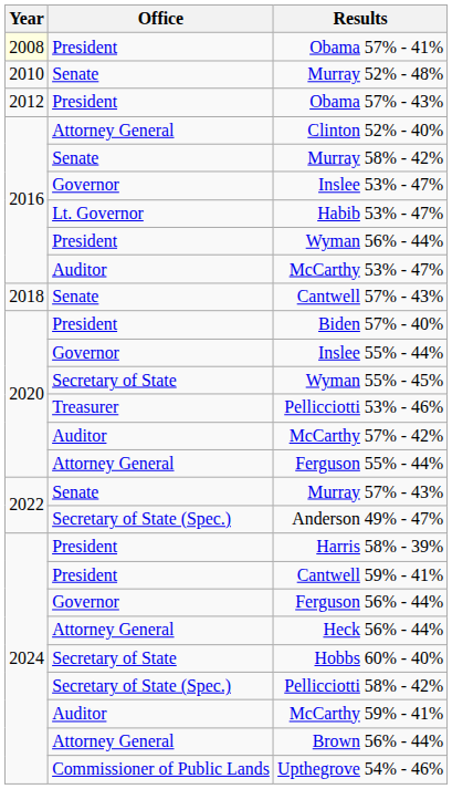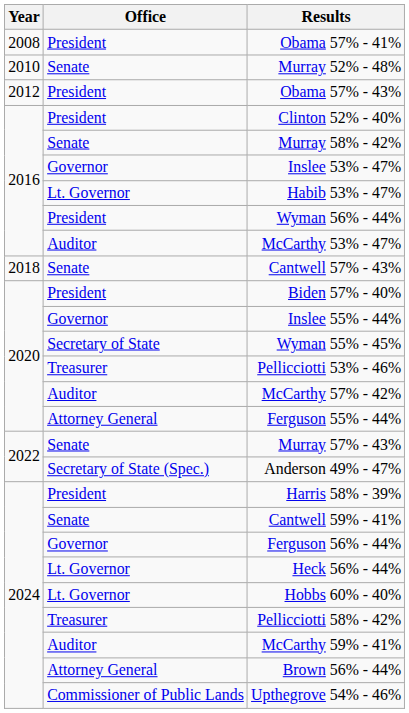Obama 57% - 41% | Year: lightyellow background -> no background
Clinton 52% - 40% | Office: Attorney General -> President
Cantwell 59% - 41% | Office: President -> Senate
Heck 56% - 44% | Office: Attorney General -> Lt. Governor
Hobbs 60% - 40% | Office: Secretary of State -> Lt. Governor
Pellicciotti 58% - 42% | Office: Secretary of State (Spec.) -> Treasurer
